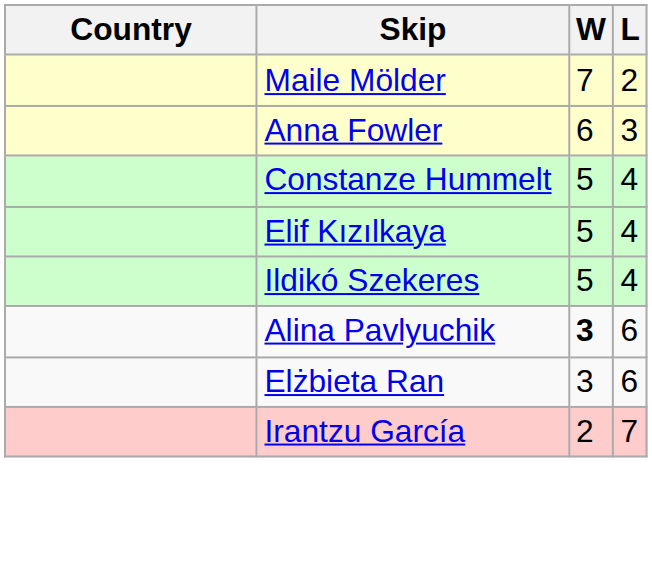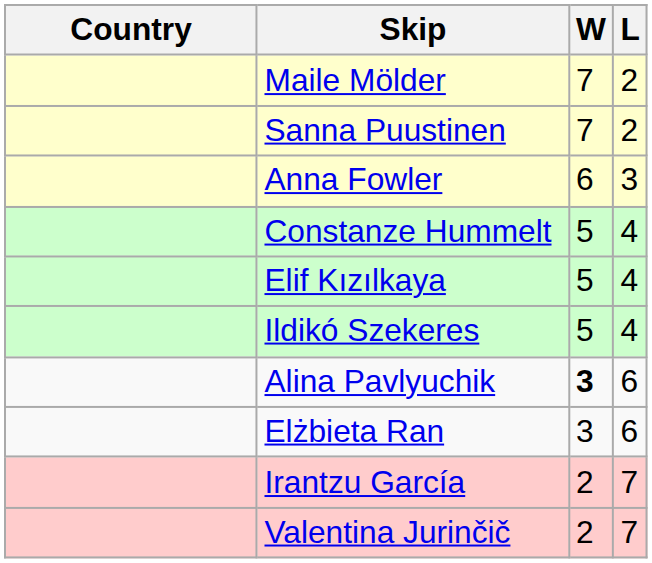+ row: Sanna Puustinen | 7 | 2
+ row: Valentina Jurinčič | 2 | 7
